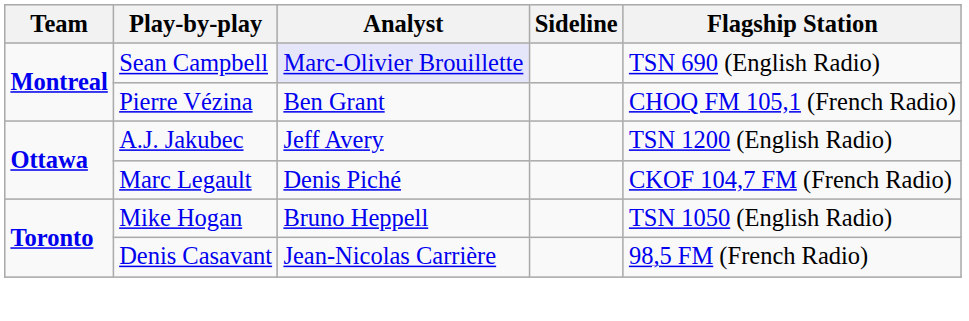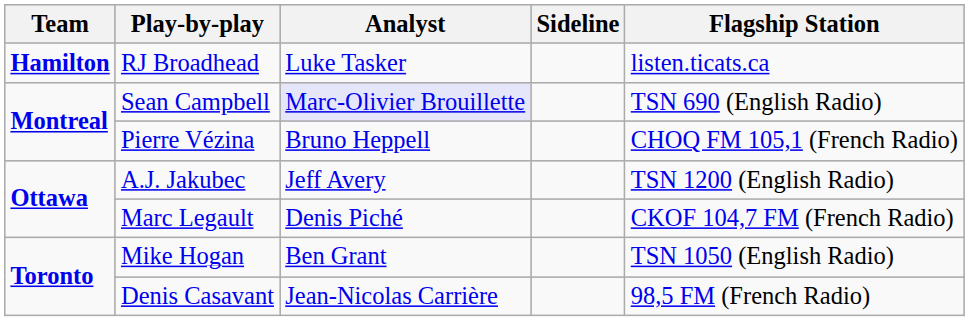+ row: Hamilton | RJ Broadhead | Luke Tasker | listen.ticats.ca
Pierre Vézina | Analyst: Ben Grant -> Bruno Heppell
Mike Hogan | Analyst: Bruno Heppell -> Ben Grant
